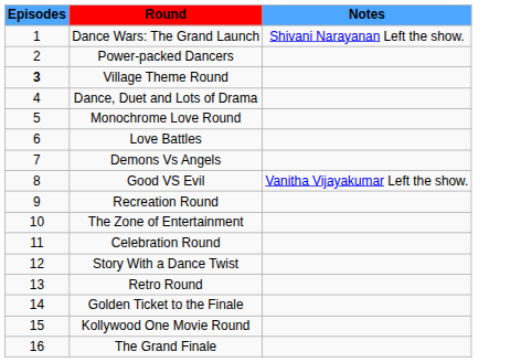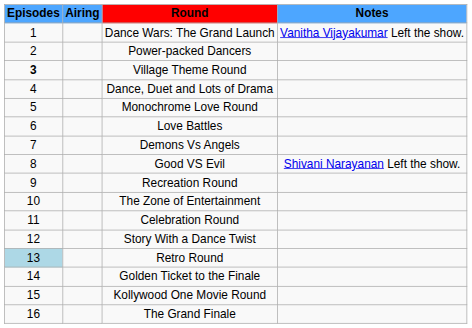+ column: Airing
Dance Wars: The Grand Launch | Notes: Shivani Narayanan Left the show. -> Vanitha Vijayakumar Left the show.
Good VS Evil | Notes: Vanitha Vijayakumar Left the show. -> Shivani Narayanan Left the show.
Retro Round | Episodes: no background -> lightblue background
